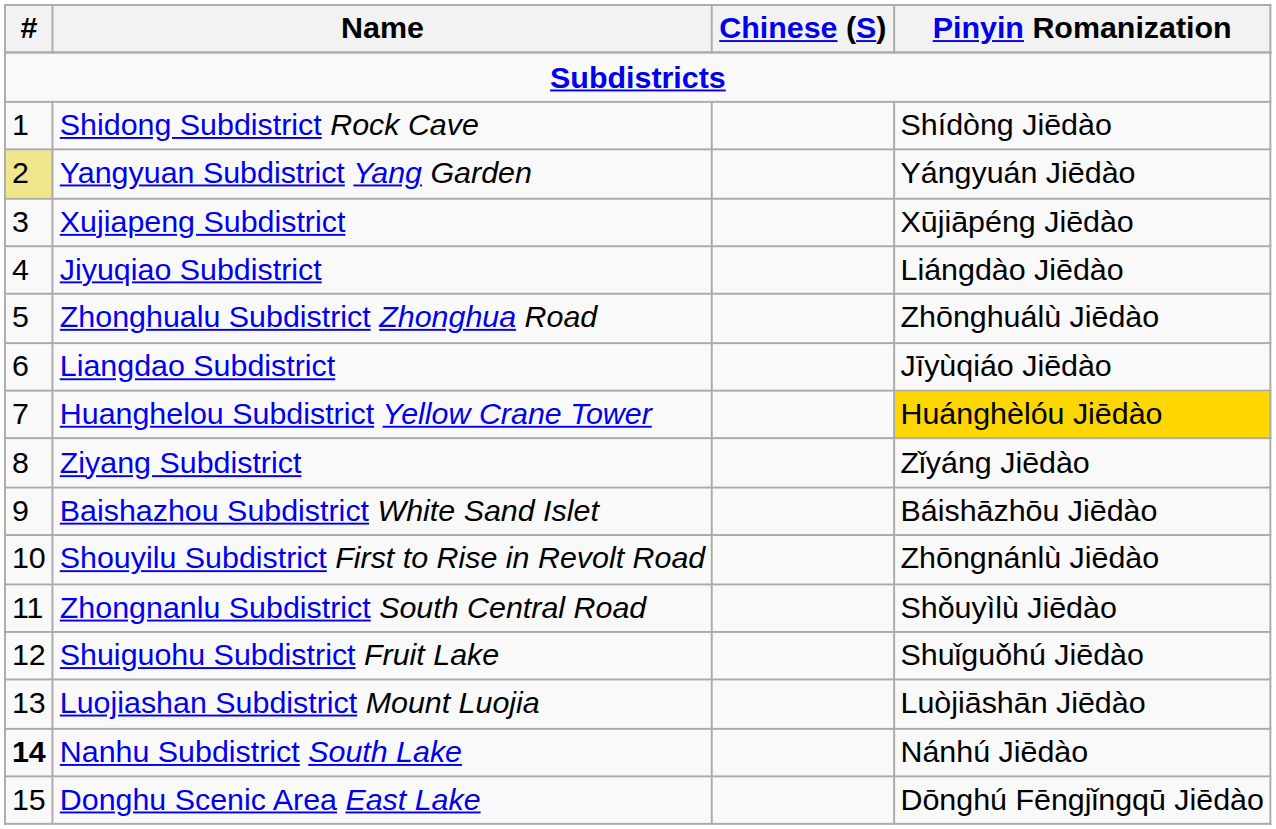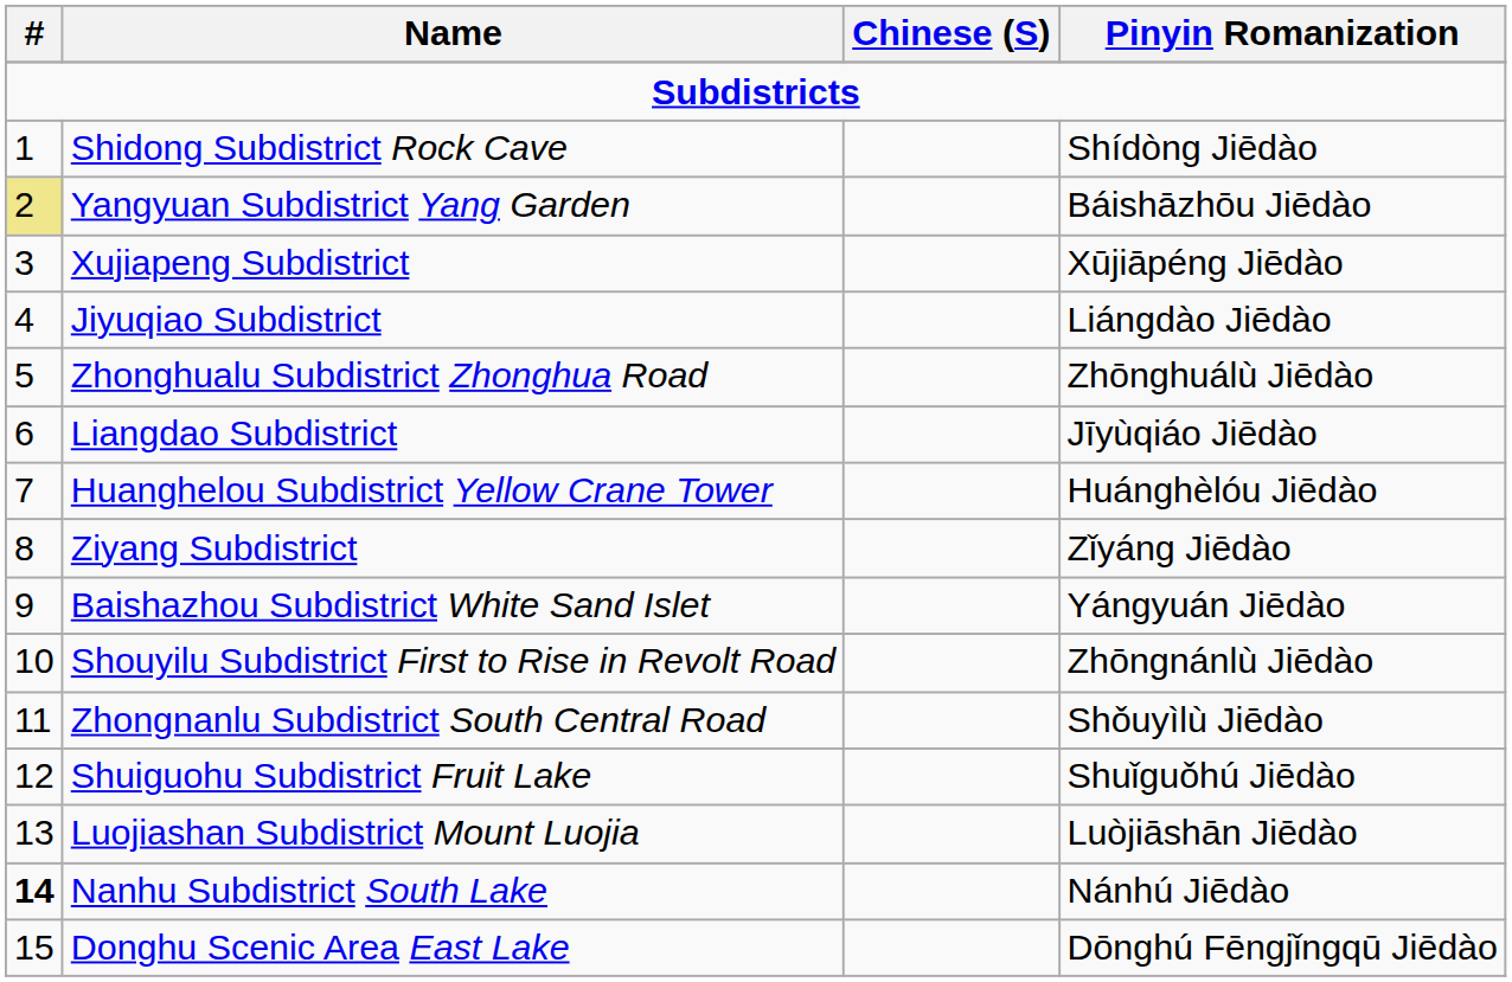Yangyuan Subdistrict Yang Garden | Pinyin Romanization: Yángyuán Jiēdào -> Báishāzhōu Jiēdào
Huanghelou Subdistrict Yellow Crane Tower | Pinyin Romanization: gold background -> no background
Baishazhou Subdistrict White Sand Islet | Pinyin Romanization: Báishāzhōu Jiēdào -> Yángyuán Jiēdào
